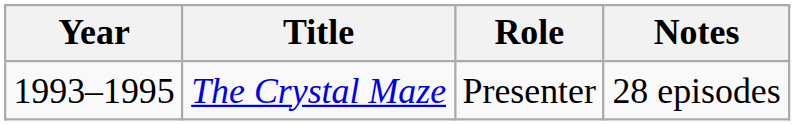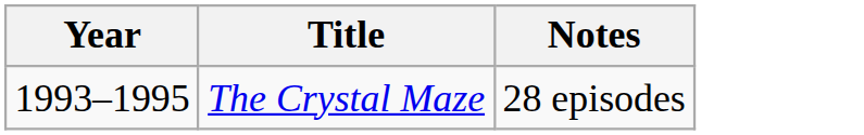- column: Role | Presenter
